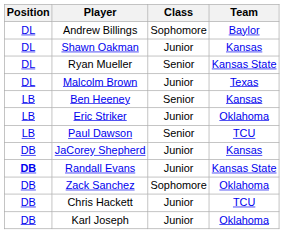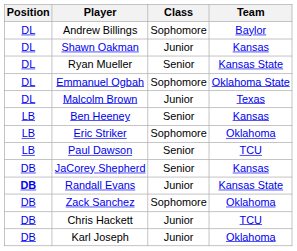+ row: DL | Emmanuel Ogbah | Sophomore | Oklahoma State
Eric Striker | Class: Junior -> Sophomore
JaCorey Shepherd | Class: Junior -> Senior
